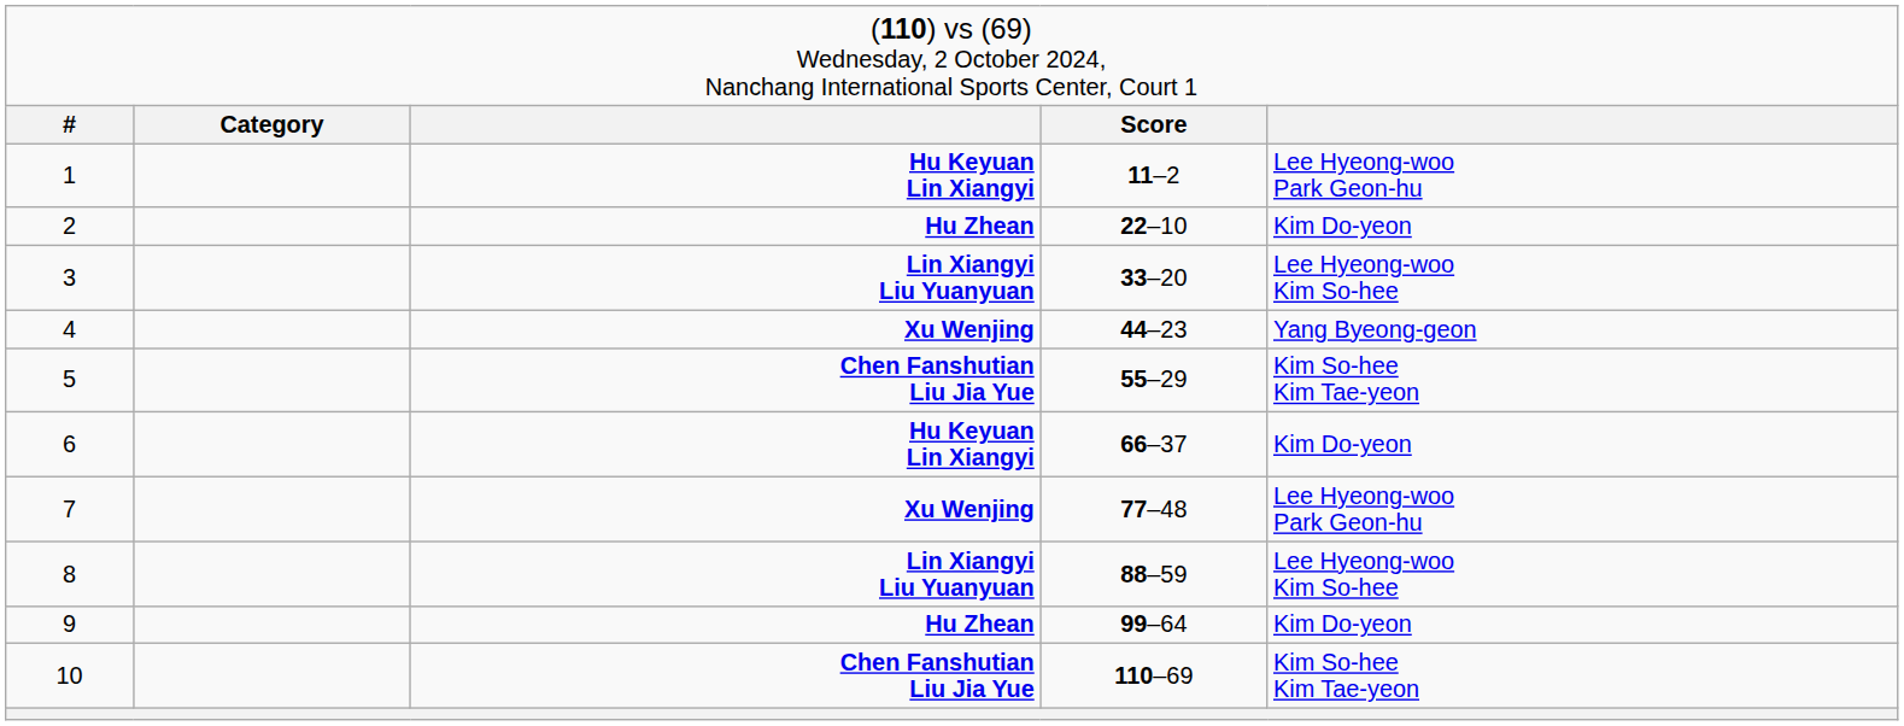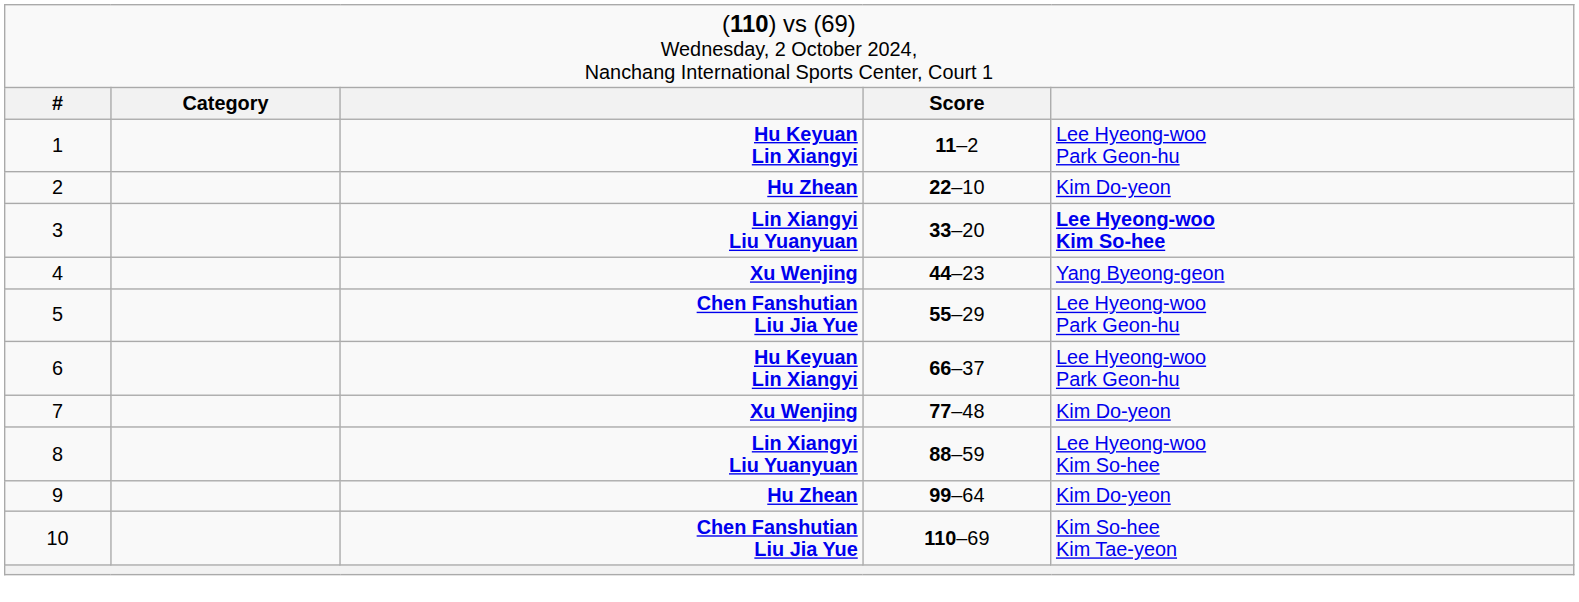3 | column 5: normal -> bold
5 | column 5: Kim So-hee Kim Tae-yeon -> Lee Hyeong-woo Park Geon-hu
6 | column 5: Kim Do-yeon -> Lee Hyeong-woo Park Geon-hu
7 | column 5: Lee Hyeong-woo Park Geon-hu -> Kim Do-yeon
